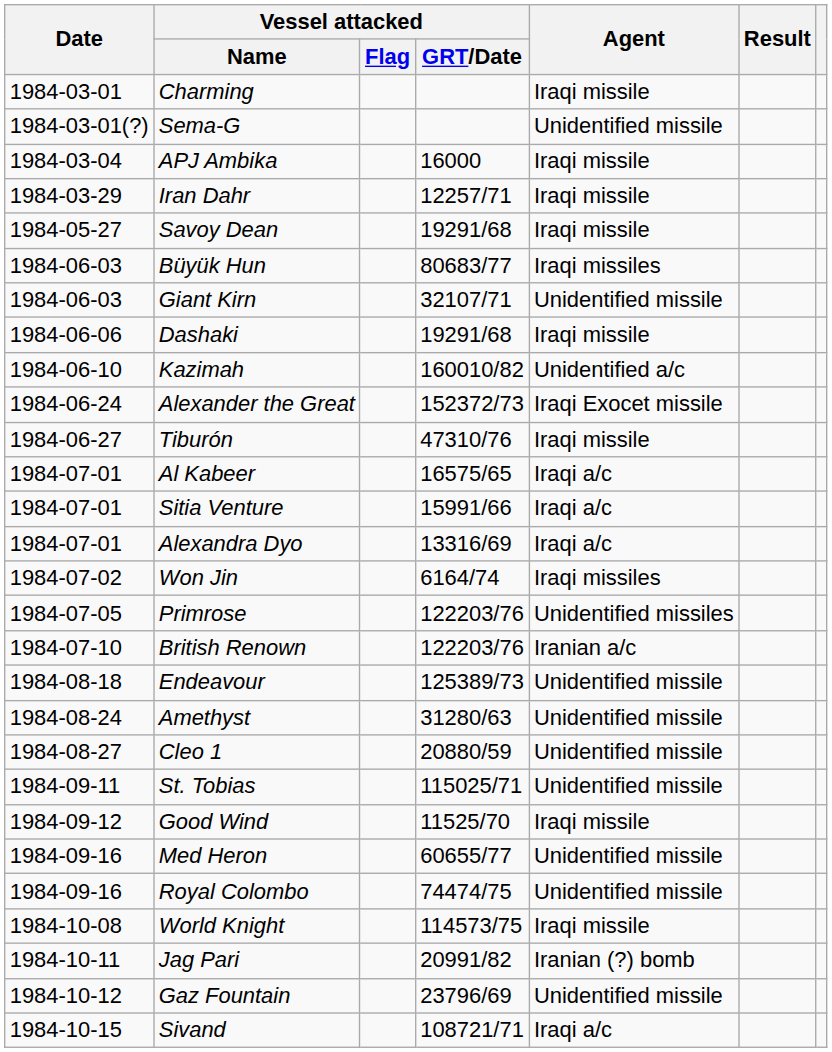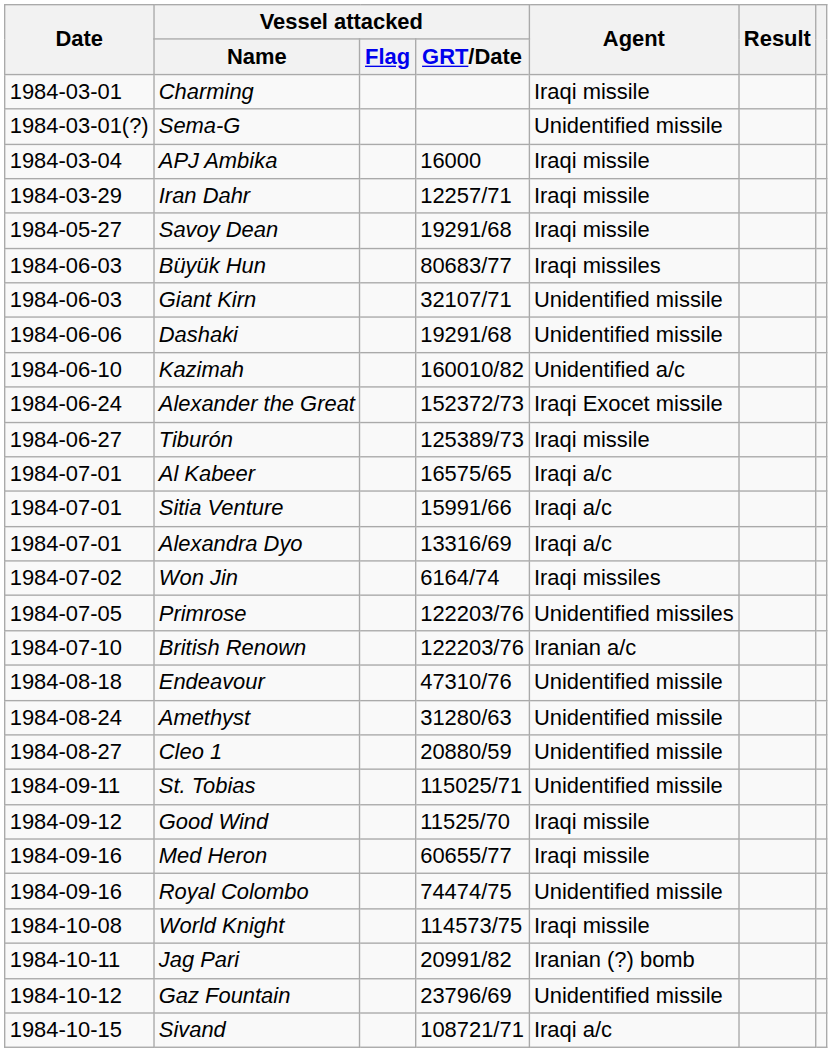Dashaki | Agent: Iraqi missile -> Unidentified missile
Tiburón | Vessel attacked / GRT/Date: 47310/76 -> 125389/73
Endeavour | Vessel attacked / GRT/Date: 125389/73 -> 47310/76
Med Heron | Agent: Unidentified missile -> Iraqi missile
